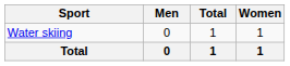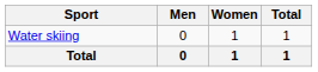columns swapped: Women <-> Total
